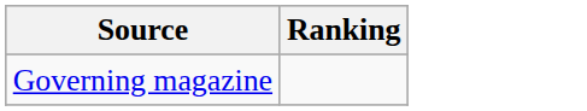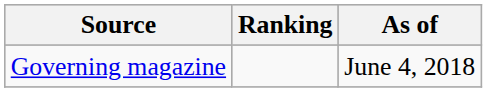+ column: As of | June 4, 2018
